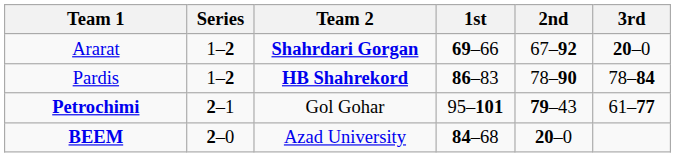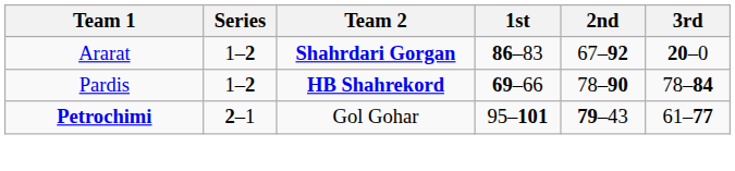Ararat | 1st: 69–66 -> 86–83
Pardis | 1st: 86–83 -> 69–66
- row: BEEM | 2–0 | Azad University | 84–68 | 20–0
